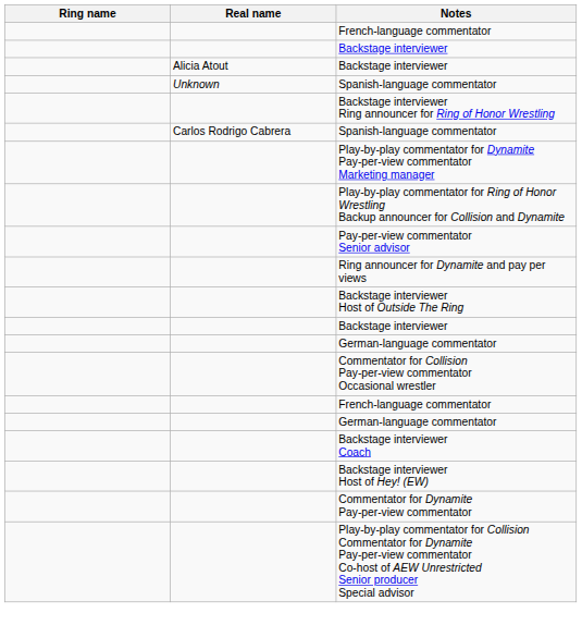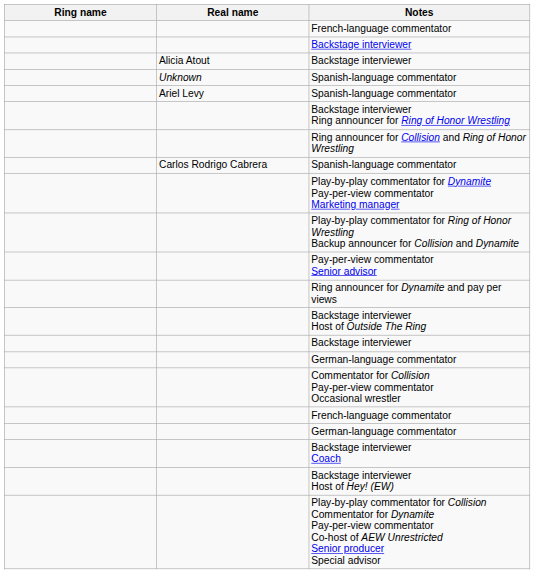+ row: Ariel Levy | Spanish-language commentator
+ row: Ring announcer for Collision and Ring of Honor Wrestling
- row: Commentator for Dynamite Pay-per-view commentator
